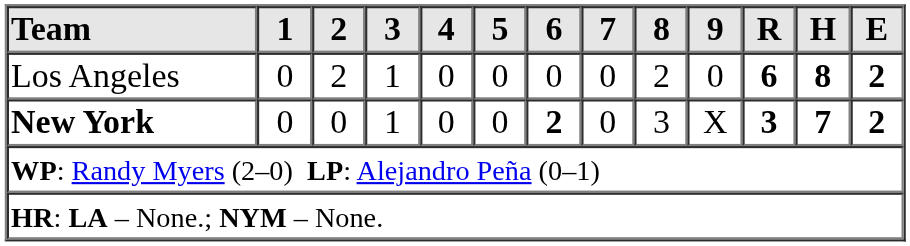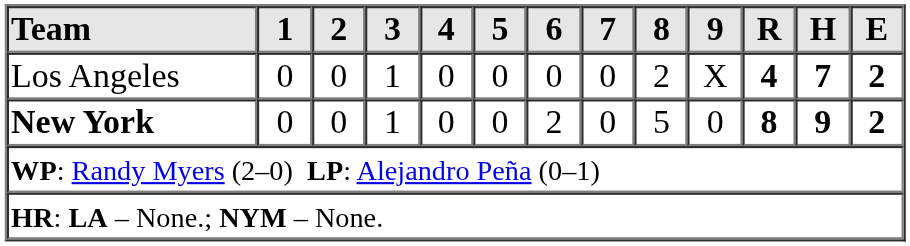Los Angeles | 2: 2 -> 0
Los Angeles | 9: 0 -> X
Los Angeles | R: 6 -> 4
Los Angeles | H: 8 -> 7
New York | 6: bold -> normal
New York | 8: 3 -> 5
New York | 9: X -> 0
New York | R: 3 -> 8
New York | H: 7 -> 9
